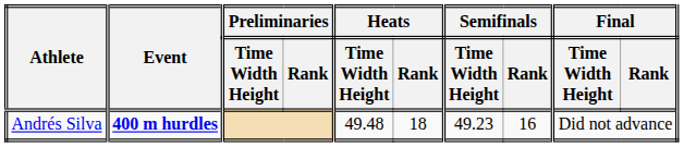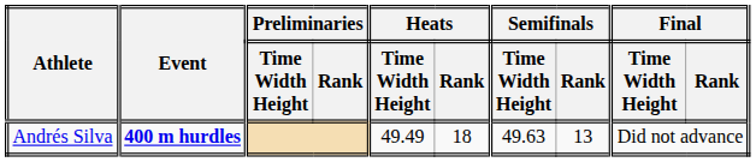Andrés Silva | Heats / Time Width Height: 49.48 -> 49.49
Andrés Silva | Semifinals / Time Width Height: 49.23 -> 49.63
Andrés Silva | Semifinals / Rank: 16 -> 13
